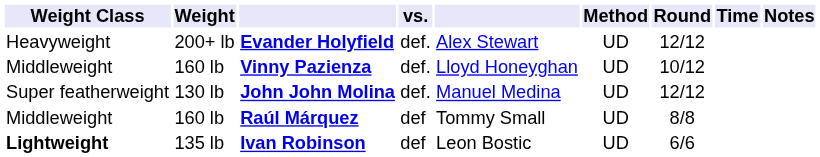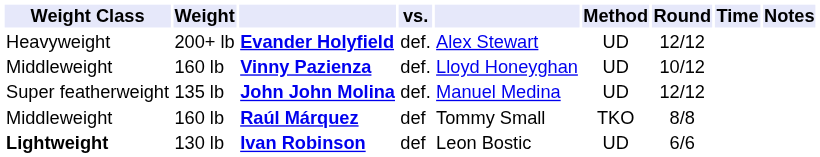John John Molina | Weight: 130 lb -> 135 lb
Raúl Márquez | Method: UD -> TKO
Ivan Robinson | Weight: 135 lb -> 130 lb
